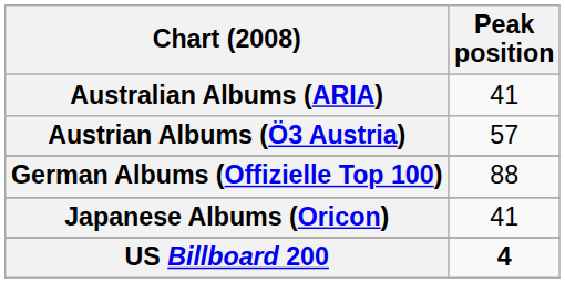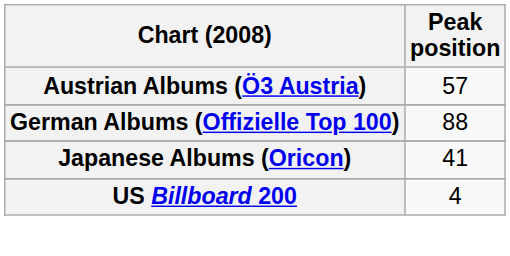- row: Australian Albums (ARIA) | 41
US Billboard 200 | Peak position: bold -> normal
